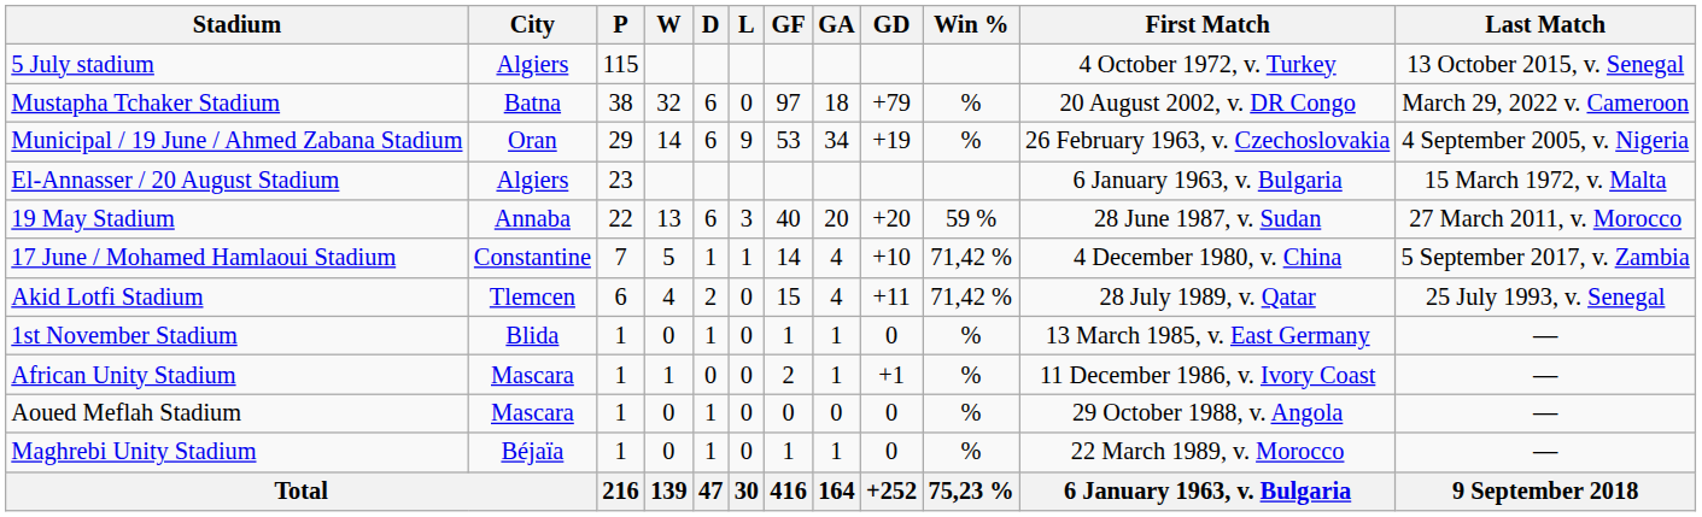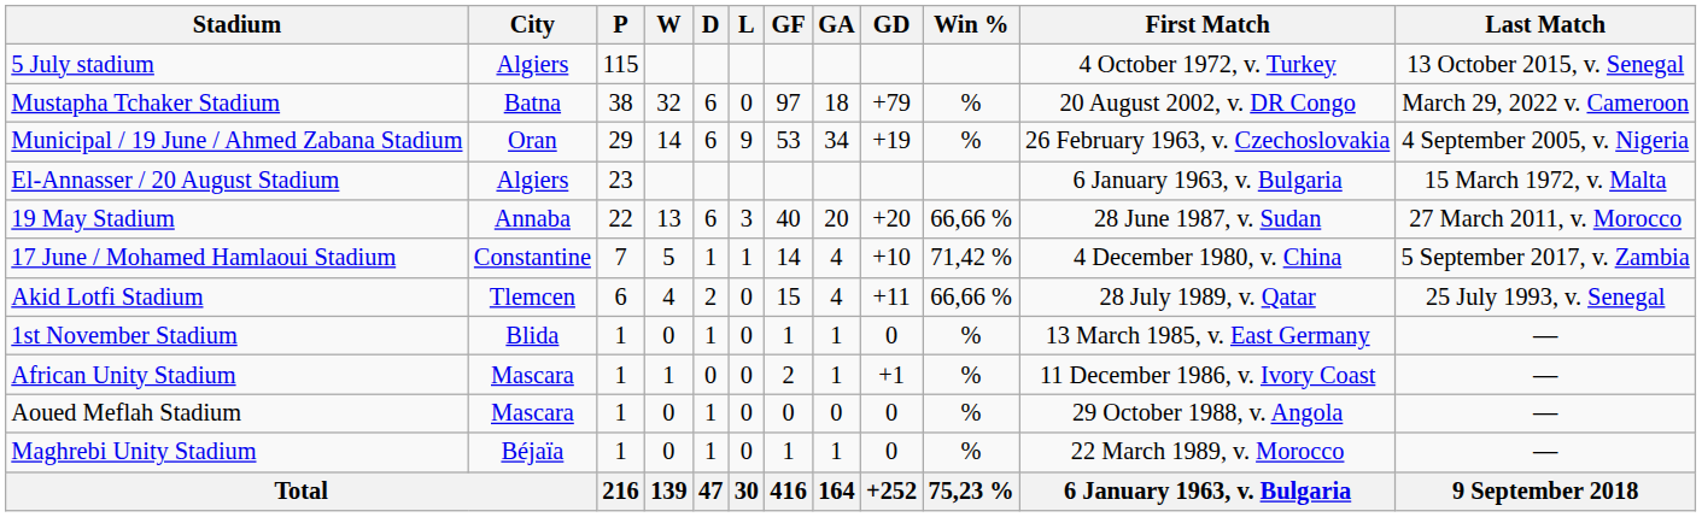19 May Stadium | Win %: 59 % -> 66,66 %
Akid Lotfi Stadium | Win %: 71,42 % -> 66,66 %
